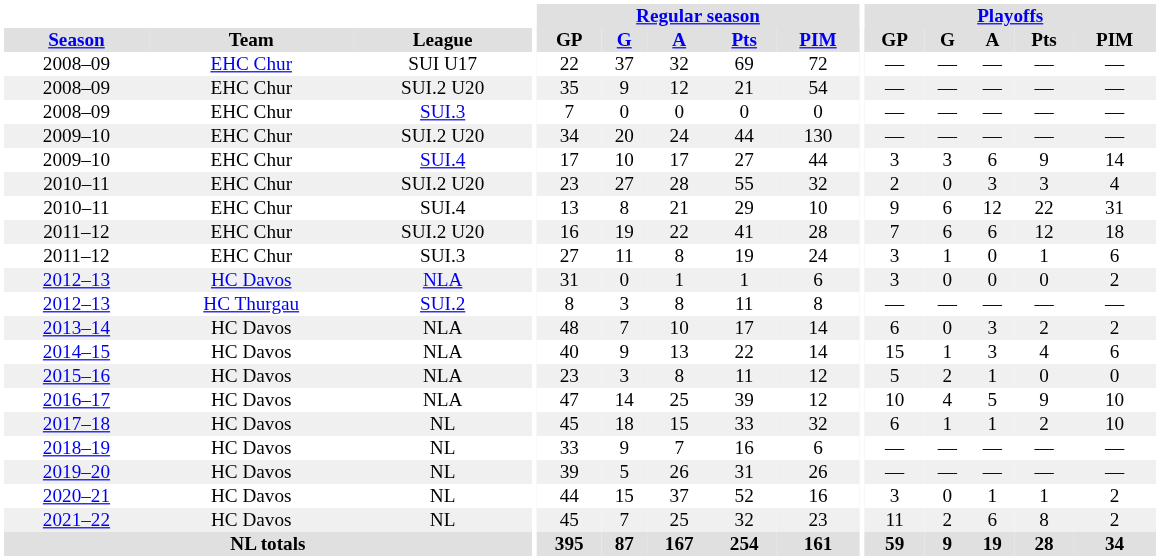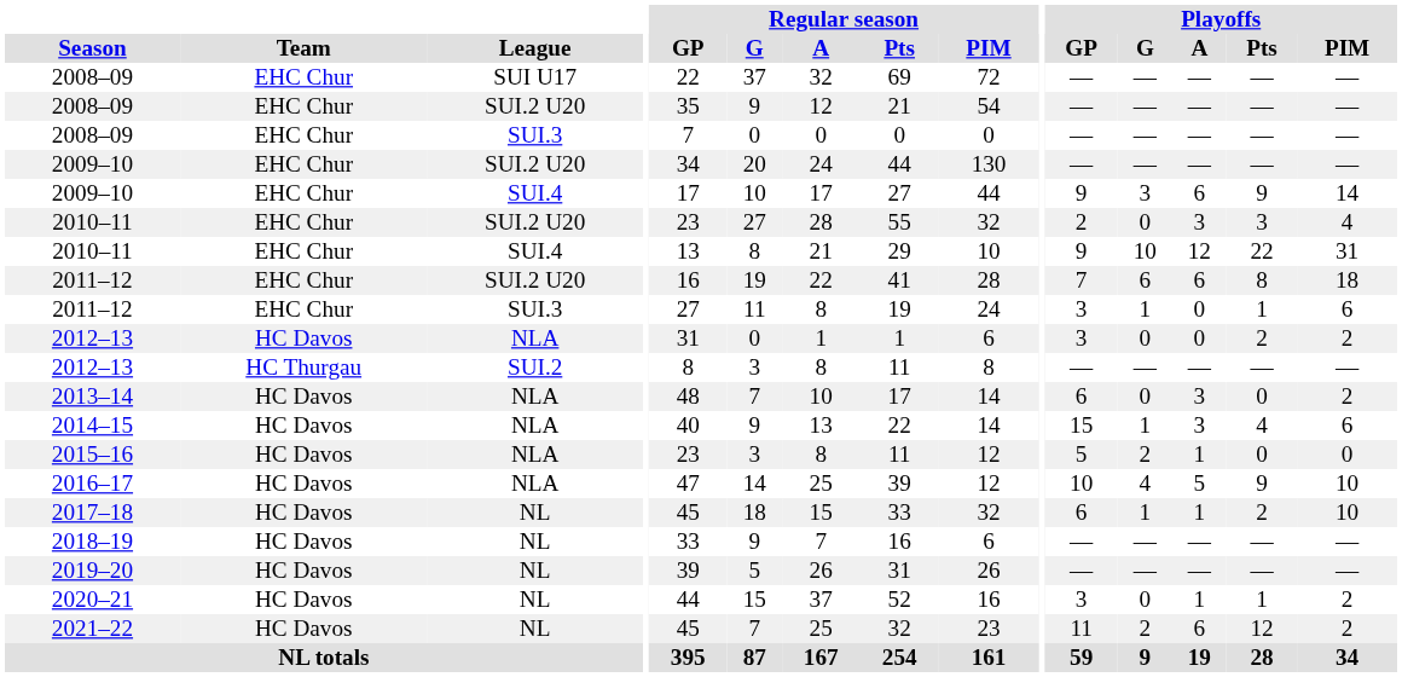2009–10 / SUI.4 | Playoffs / GP: 3 -> 9
2010–11 / SUI.4 | Playoffs / G: 6 -> 10
2011–12 / SUI.2 U20 | Playoffs / Pts: 12 -> 8
2012–13 / NLA | Playoffs / Pts: 0 -> 2
2013–14 | Playoffs / Pts: 2 -> 0
2021–22 | Playoffs / Pts: 8 -> 12
